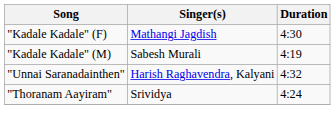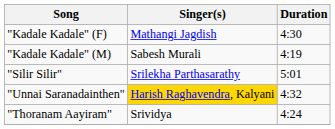+ row: "Silir Silir" | Srilekha Parthasarathy | 5:01
"Unnai Saranadainthen" | Singer(s): no background -> gold background
